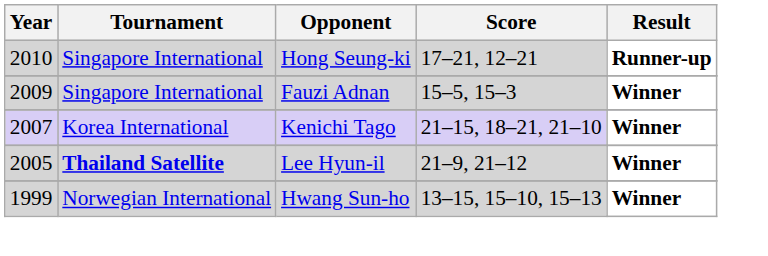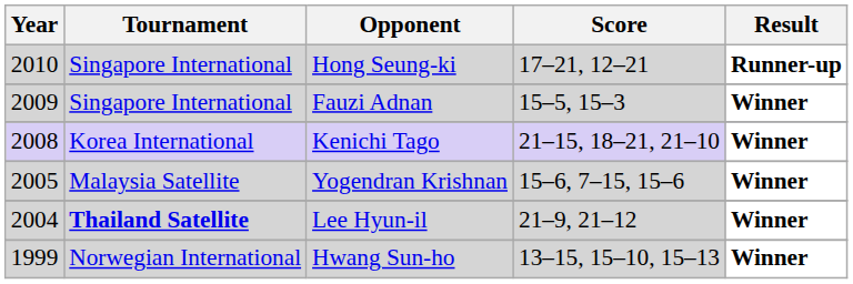Kenichi Tago | Year: 2007 -> 2008
+ row: 2005 | Malaysia Satellite | Yogendran Krishnan | 15–6, 7–15, 15–6 | Winner
Lee Hyun-il | Year: 2005 -> 2004
